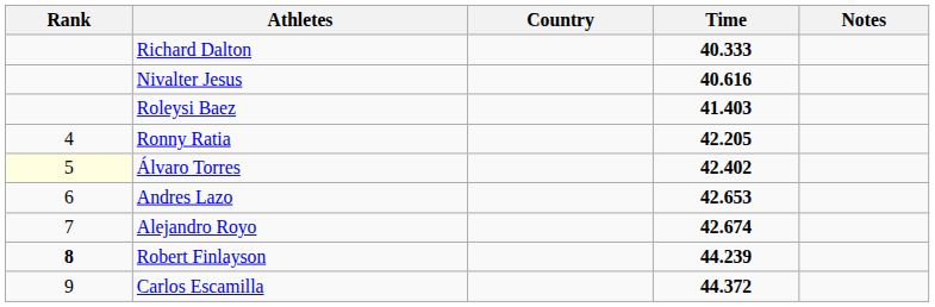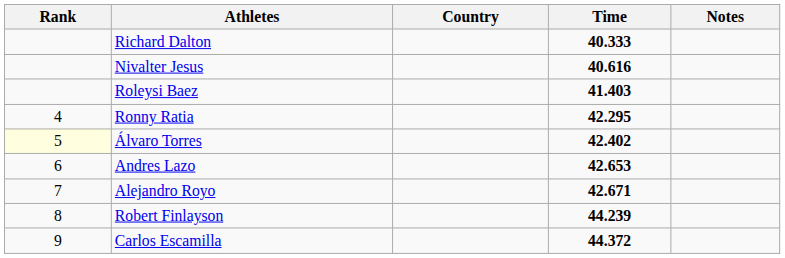Ronny Ratia | Time: 42.205 -> 42.295
Alejandro Royo | Time: 42.674 -> 42.671
Robert Finlayson | Rank: bold -> normal
